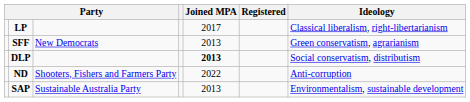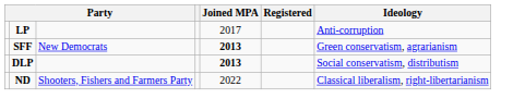LP | Ideology: Classical liberalism, right-libertarianism -> Anti-corruption
SFF | Joined MPA: normal -> bold
ND | Ideology: Anti-corruption -> Classical liberalism, right-libertarianism
- row: SAP | Sustainable Australia Party | 2013 | Environmentalism, sustainable development
